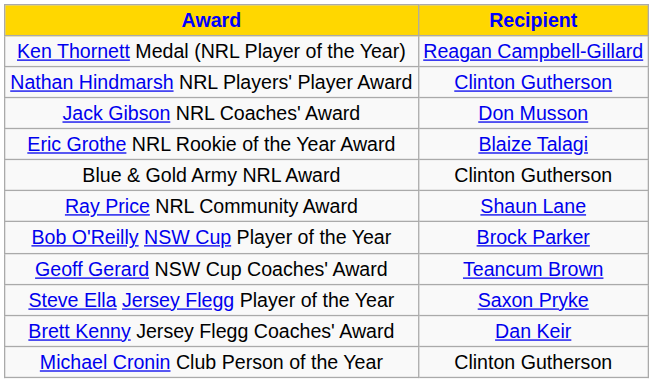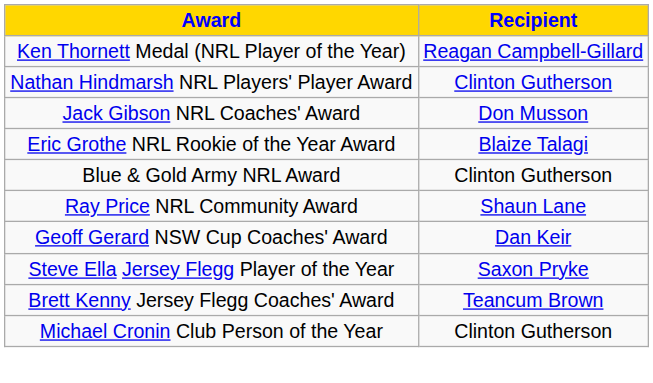- row: Bob O'Reilly NSW Cup Player of the Year | Brock Parker
Geoff Gerard NSW Cup Coaches' Award | Recipient: Teancum Brown -> Dan Keir
Brett Kenny Jersey Flegg Coaches' Award | Recipient: Dan Keir -> Teancum Brown
